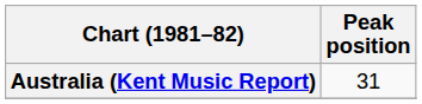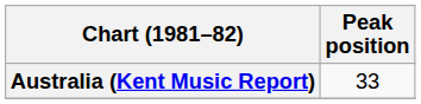Australia (Kent Music Report) | Peak position: 31 -> 33
